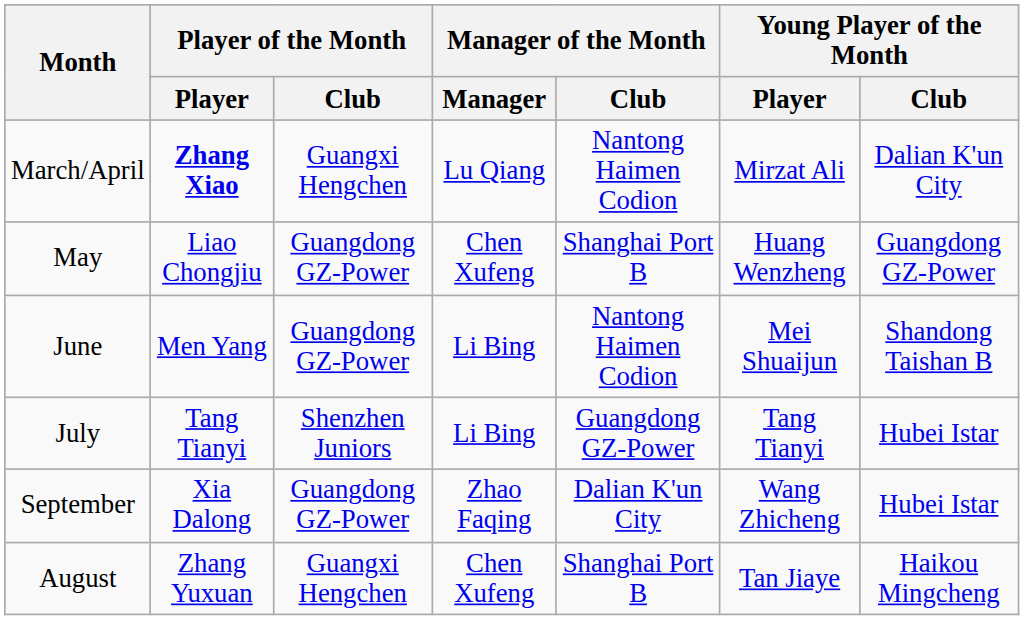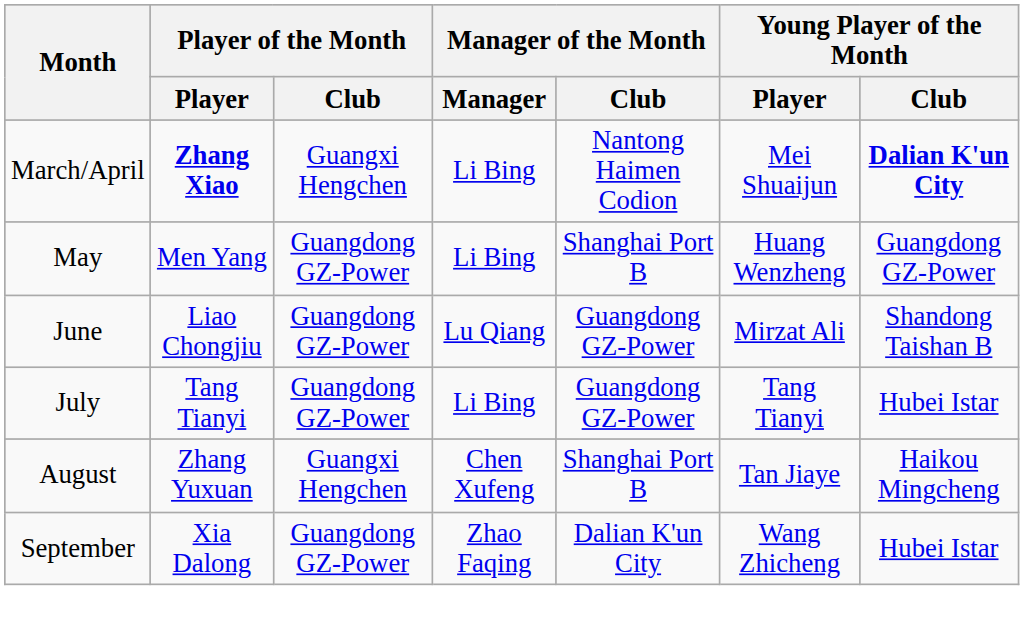March/April | Manager of the Month / Manager: Lu Qiang -> Li Bing
March/April | Young Player of the Month / Player: Mirzat Ali -> Mei Shuaijun
March/April | Young Player of the Month / Club: normal -> bold
May | Player of the Month / Player: Liao Chongjiu -> Men Yang
May | Manager of the Month / Manager: Chen Xufeng -> Li Bing
June | Player of the Month / Player: Men Yang -> Liao Chongjiu
June | Manager of the Month / Manager: Li Bing -> Lu Qiang
June | Manager of the Month / Club: Nantong Haimen Codion -> Guangdong GZ-Power
June | Young Player of the Month / Player: Mei Shuaijun -> Mirzat Ali
July | Player of the Month / Club: Shenzhen Juniors -> Guangdong GZ-Power
rows swapped: August <-> September
